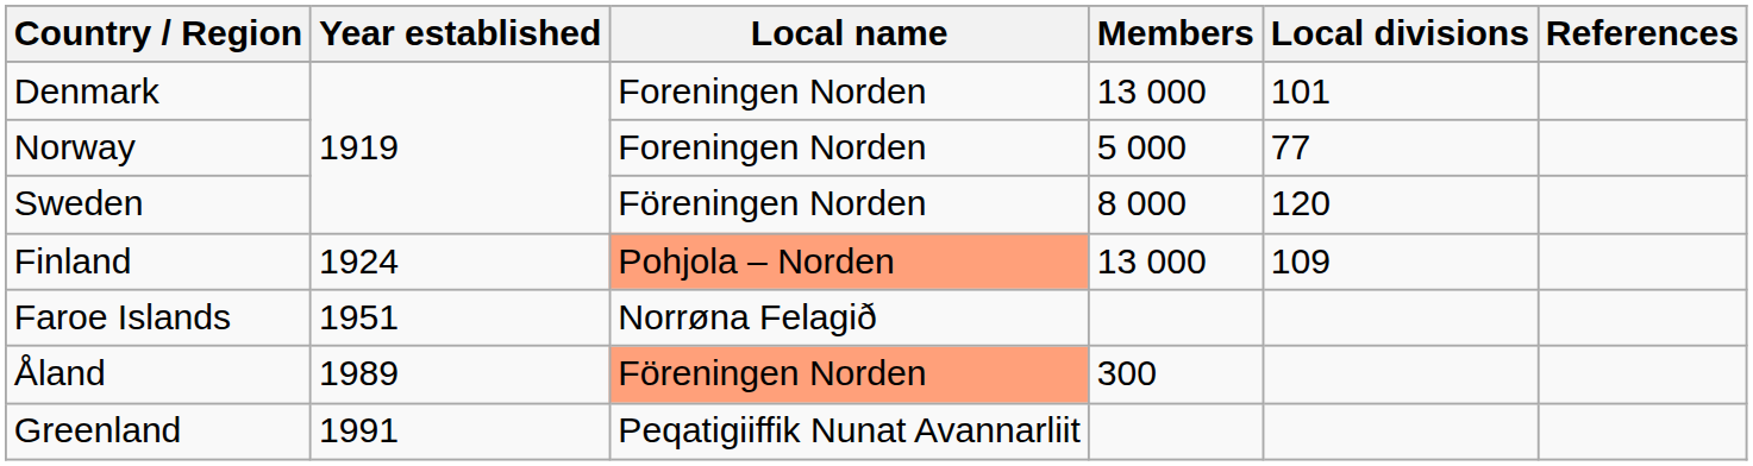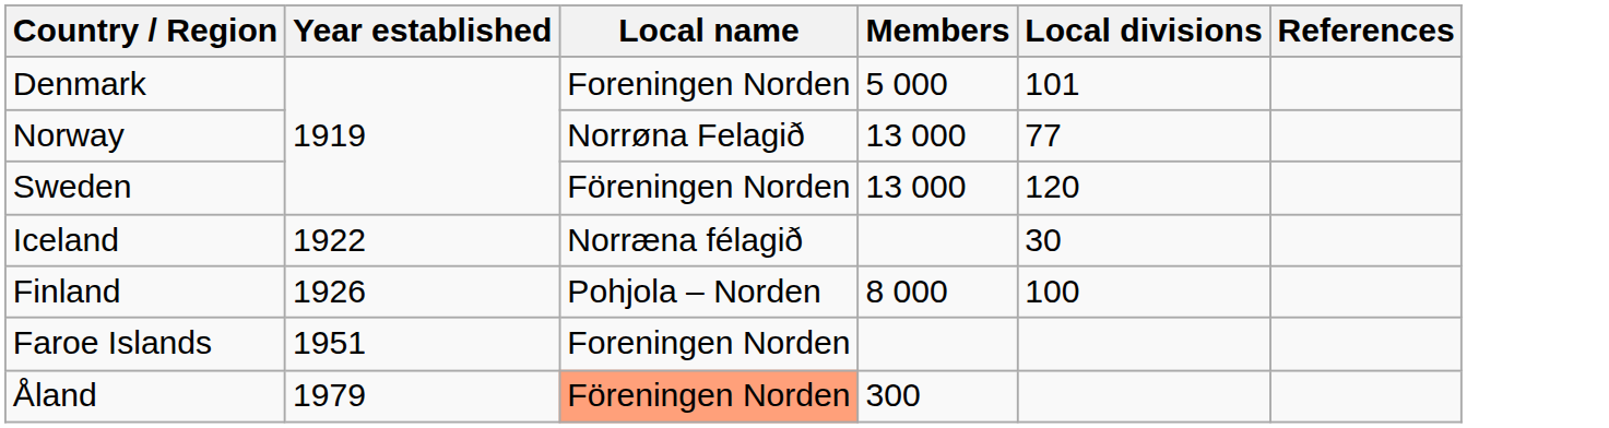Denmark | Members: 13 000 -> 5 000
Norway | Local name: Foreningen Norden -> Norrøna Felagið
Norway | Members: 5 000 -> 13 000
Sweden | Members: 8 000 -> 13 000
+ row: Iceland | 1922 | Norræna félagið | 30
Finland | Year established: 1924 -> 1926
Finland | Local name: lightsalmon background -> no background
Finland | Members: 13 000 -> 8 000
Finland | Local divisions: 109 -> 100
Faroe Islands | Local name: Norrøna Felagið -> Foreningen Norden
Åland | Year established: 1989 -> 1979
- row: Greenland | 1991 | Peqatigiiffik Nunat Avannarliit
